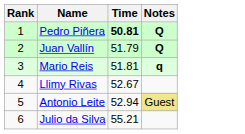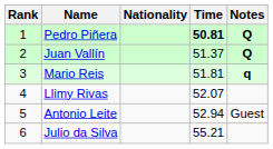+ column: Nationality
Juan Vallín | Time: 51.79 -> 51.37
Llimy Rivas | Time: 52.67 -> 52.07
Antonio Leite | Notes: khaki background -> no background
